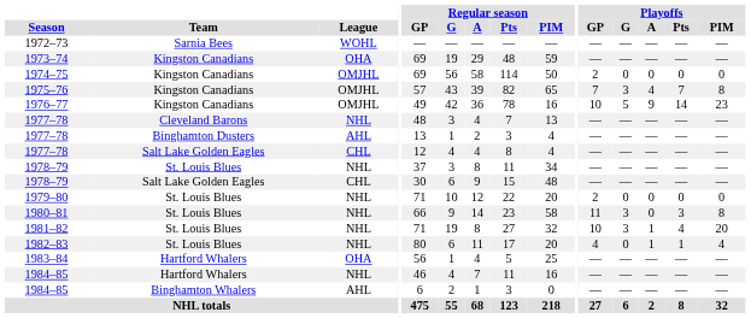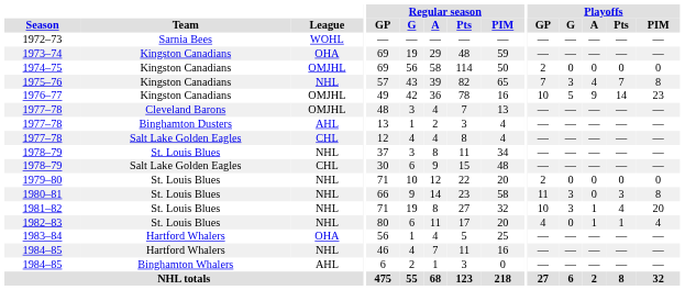1975–76 | League: OMJHL -> NHL
1977–78 / Cleveland Barons | League: NHL -> OMJHL
